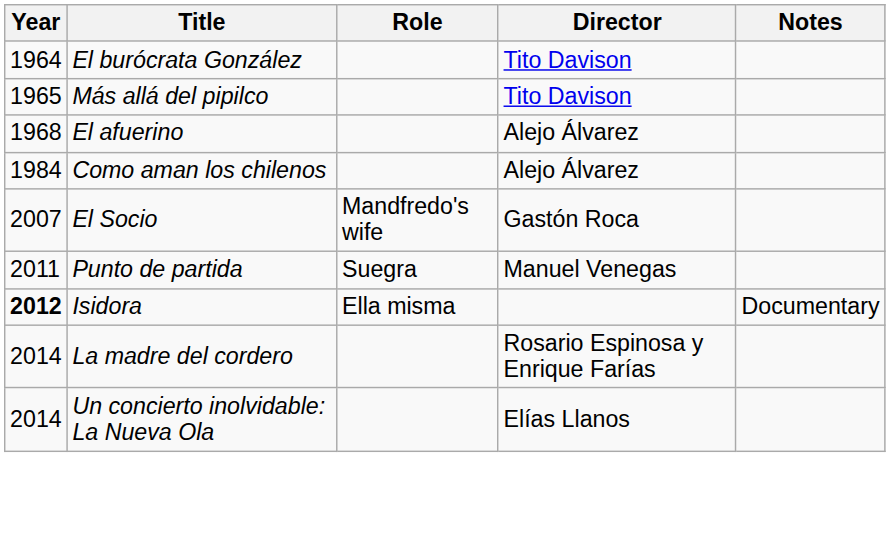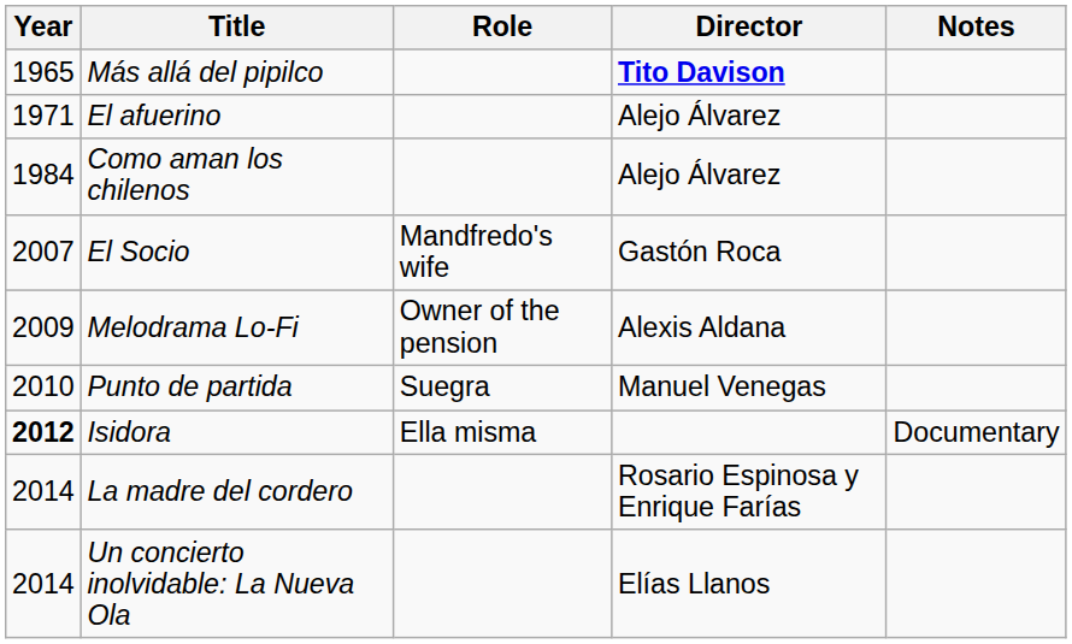- row: 1964 | El burócrata González | Tito Davison
Más allá del pipilco | Director: normal -> bold
El afuerino | Year: 1968 -> 1971
+ row: 2009 | Melodrama Lo-Fi | Owner of the pension | Alexis Aldana
Punto de partida | Year: 2011 -> 2010
